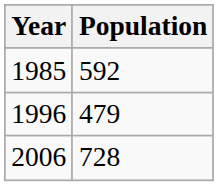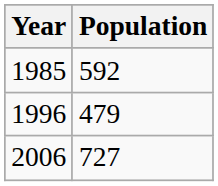2006 | Population: 728 -> 727
